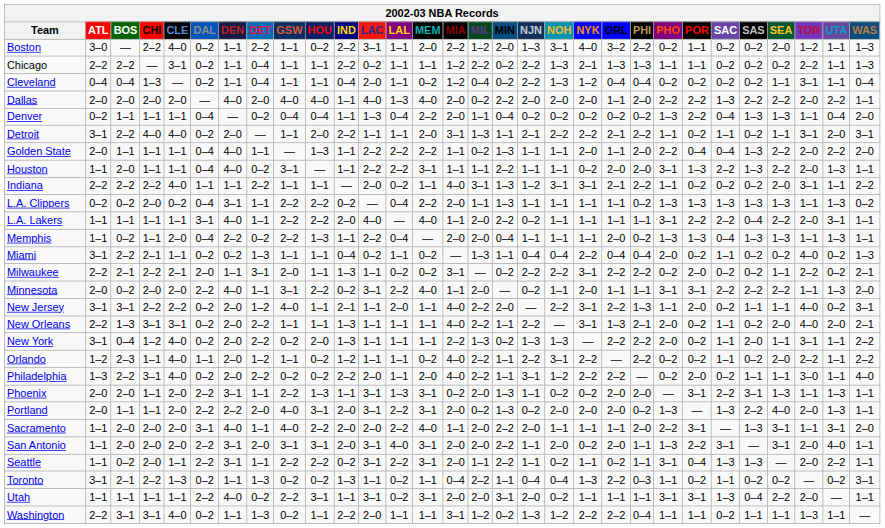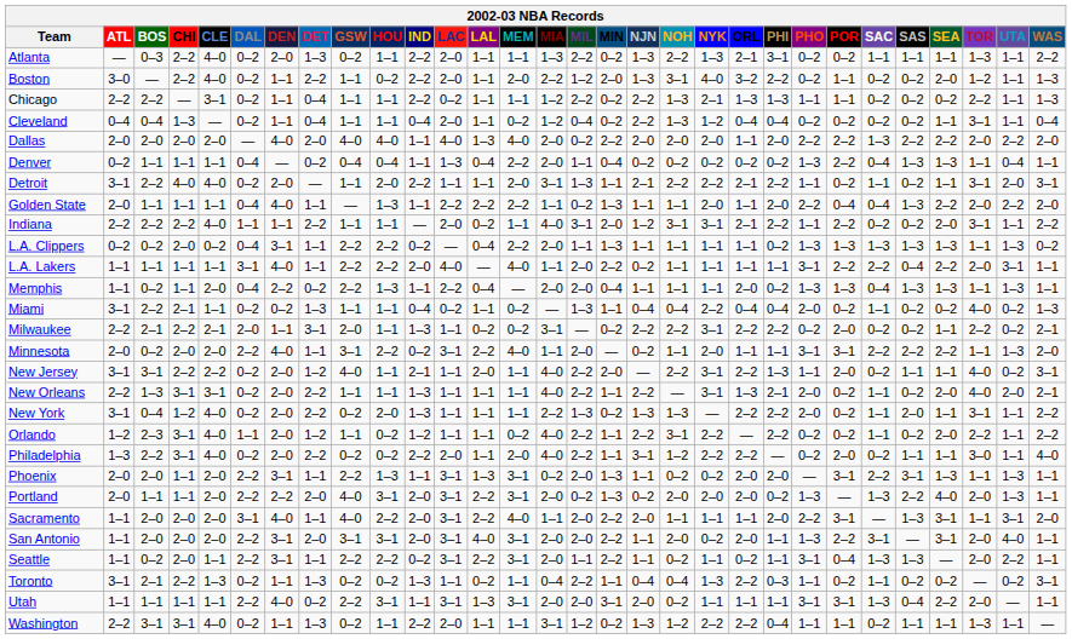+ row: Atlanta | — | 0–3 | 2–2 | 4–0 | 0–2 | 2–0 | 1–3 | 0–2 | 1–1 | 2–2 | 2–0 | 1–1 | 1–1 | 1–3 | 2–2 | 0–2 | 1–3 | 2–2 | 1–3 | 2–1 | 3–1 | 0–2 | 0–2 | 1–1 | 1–1 | 1–1 | 1–3 | 1–1 | 2–2
Boston | LAC: 3–1 -> 2–0
Dallas | WAS: 1–1 -> 2–0
Denver | WAS: 2–0 -> 1–1
- row: Houston | 1–1 | 2–0 | 1–1 | 1–1 | 0–4 | 4–0 | 0–2 | 3–1 | — | 1–1 | 2–2 | 2–2 | 3–1 | 1–1 | 1–1 | 2–2 | 1–1 | 1–1 | 0–2 | 2–0 | 2–0 | 3–1 | 1–3 | 2–2 | 1–3 | 2–2 | 2–0 | 1–3 | 1–1
Indiana | MIN: 1–3 -> 2–0
Indiana | POR: 0–2 -> 2–2
Orlando | CHI: 1–1 -> 3–1
Sacramento | LAC: 2–0 -> 3–1
Utah | LAL: 0–2 -> 1–3
